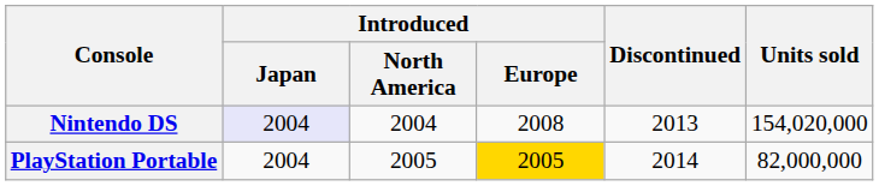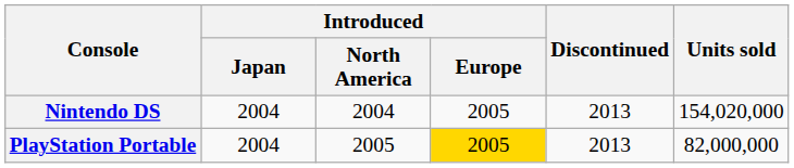Nintendo DS | Introduced / Japan: lavender background -> no background
Nintendo DS | Introduced / Europe: 2008 -> 2005
PlayStation Portable | Discontinued: 2014 -> 2013
